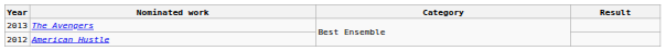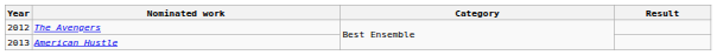The Avengers | Year: 2013 -> 2012
American Hustle | Year: 2012 -> 2013
